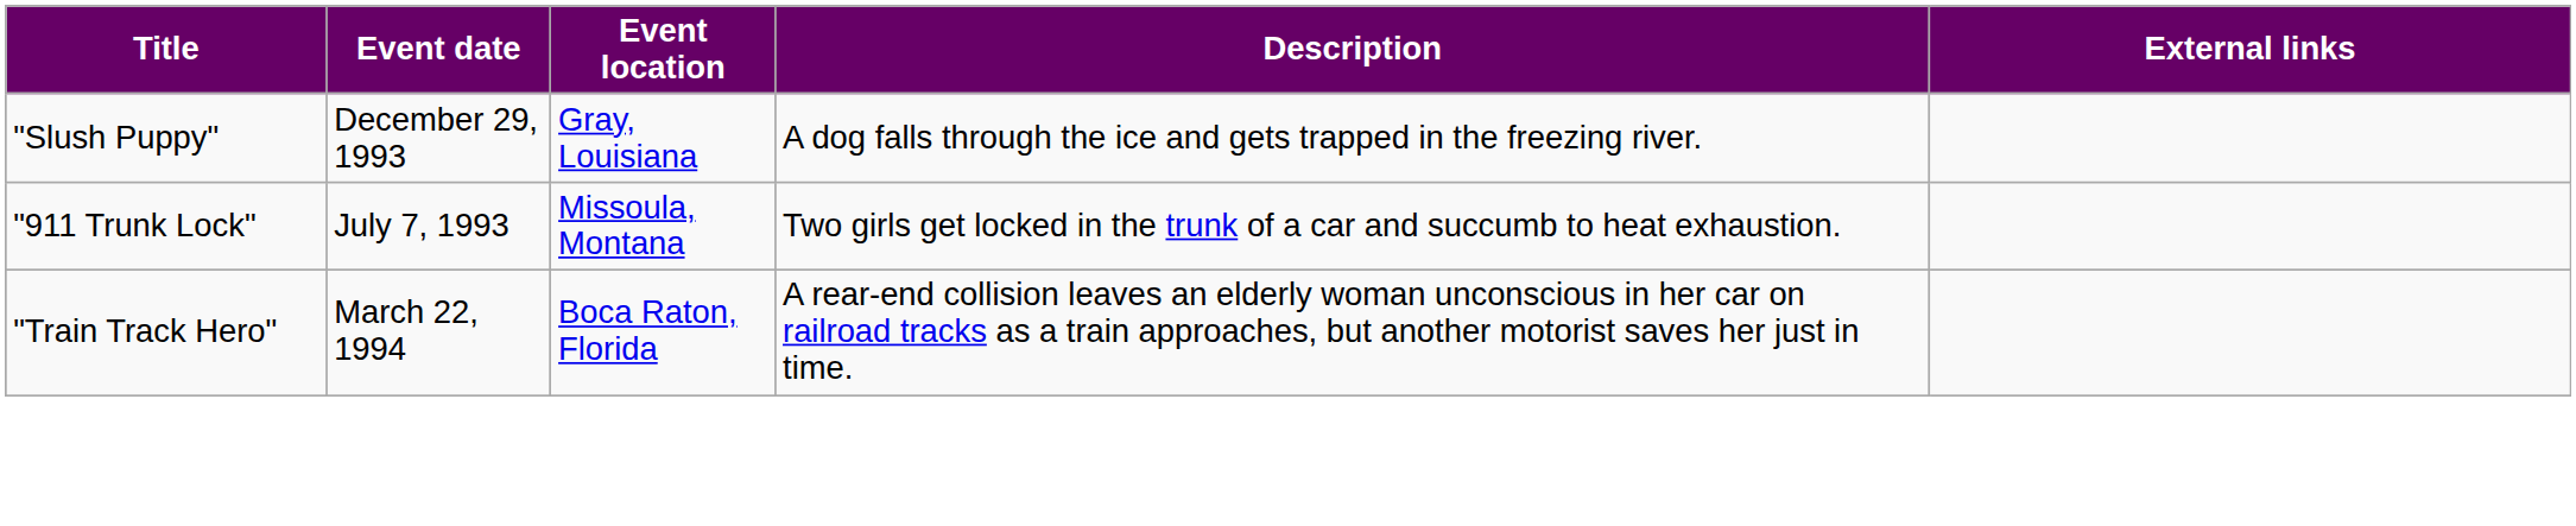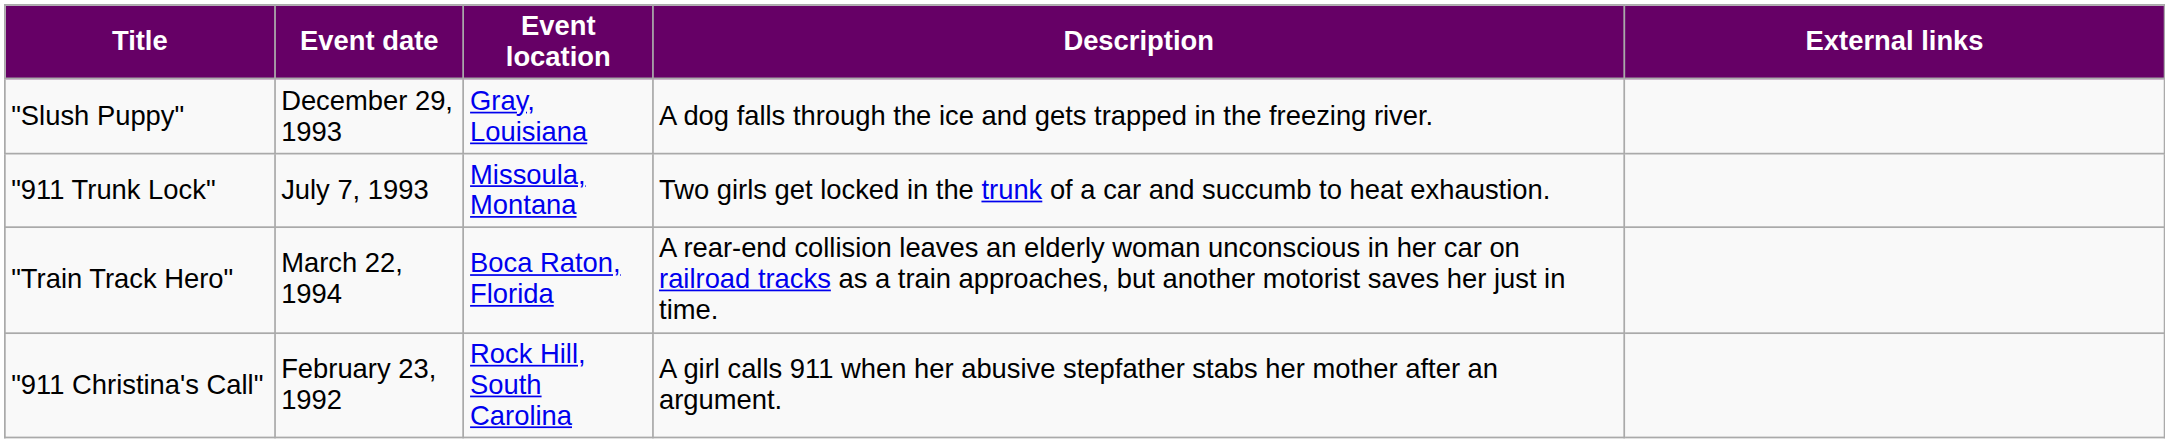+ row: "911 Christina's Call" | February 23, 1992 | Rock Hill, South Carolina | A girl calls 911 when her abusive stepfather stabs her mother after an argument.
